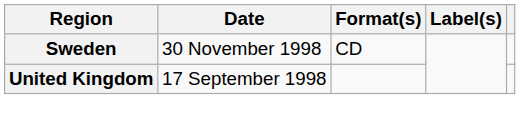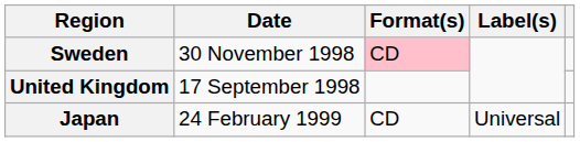Sweden | Format(s): no background -> pink background
+ row: Japan | 24 February 1999 | CD | Universal
